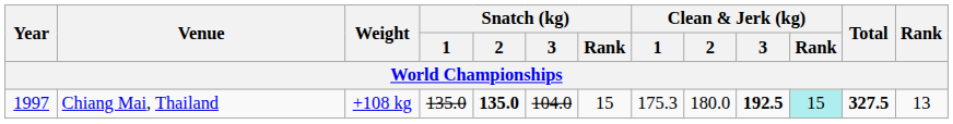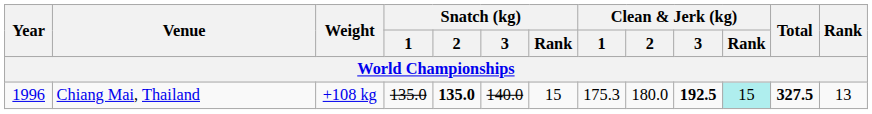Chiang Mai, Thailand | Year: 1997 -> 1996
Chiang Mai, Thailand | Snatch (kg) / 3: 104.0 -> 140.0
